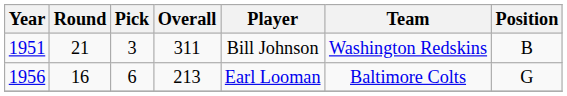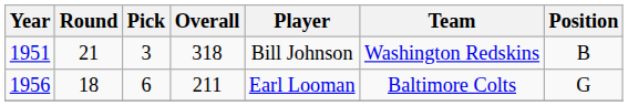1951 | Overall: 311 -> 318
1956 | Round: 16 -> 18
1956 | Overall: 213 -> 211
